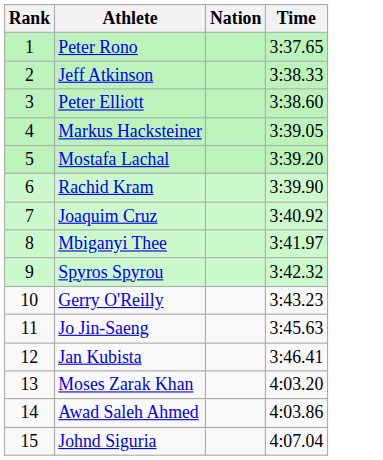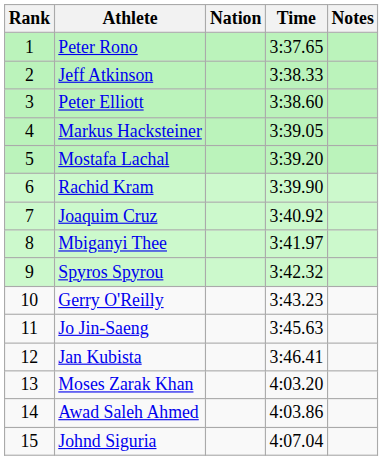+ column: Notes
